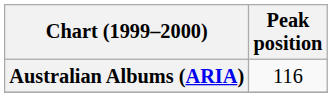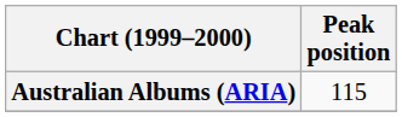Australian Albums (ARIA) | Peak position: 116 -> 115
